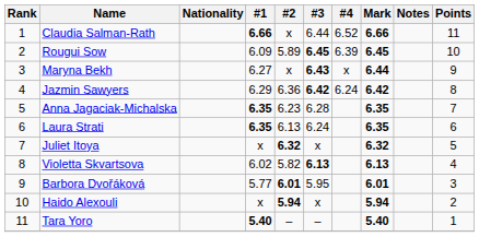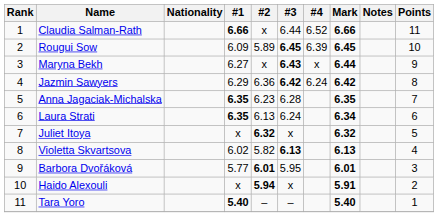Laura Strati | Mark: 6.35 -> 6.34
Haido Alexouli | Mark: 5.94 -> 5.91
